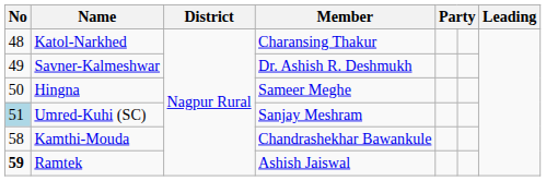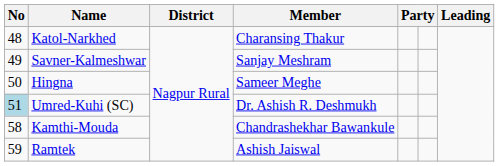Savner-Kalmeshwar | Member: Dr. Ashish R. Deshmukh -> Sanjay Meshram
Umred-Kuhi (SC) | Member: Sanjay Meshram -> Dr. Ashish R. Deshmukh
Ramtek | No: bold -> normal
